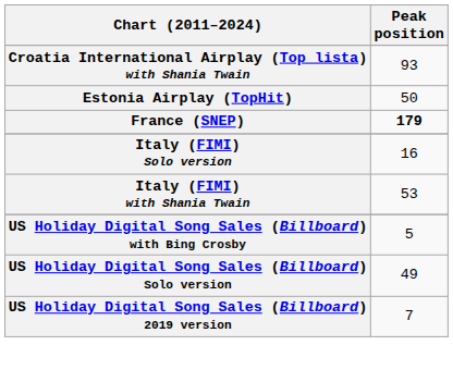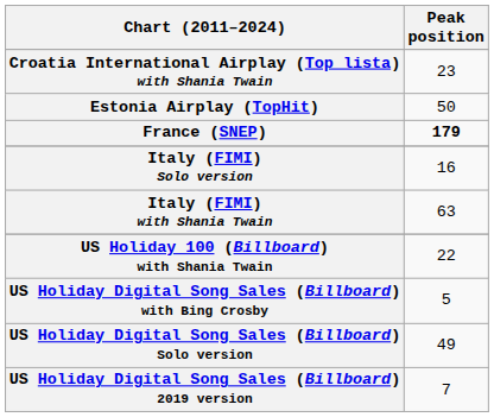Croatia International Airplay (Top lista) with Shania Twain | Peak position: 93 -> 23
Italy (FIMI) with Shania Twain | Peak position: 53 -> 63
+ row: US Holiday 100 (Billboard) with Shania Twain | 22
